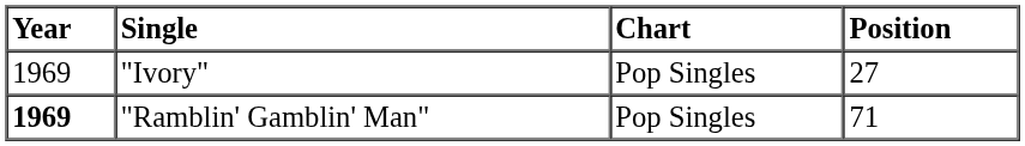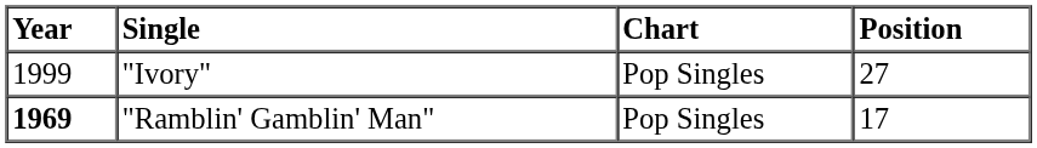"Ivory" | Year: 1969 -> 1999
"Ramblin' Gamblin' Man" | Position: 71 -> 17
